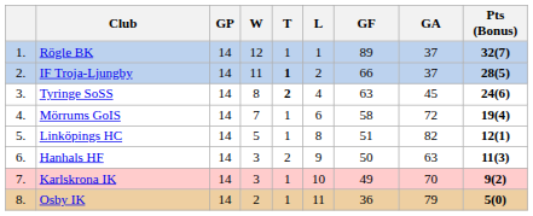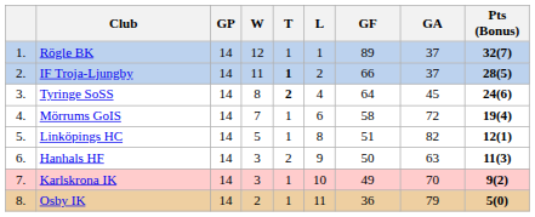Tyringe SoSS | GF: 63 -> 64
